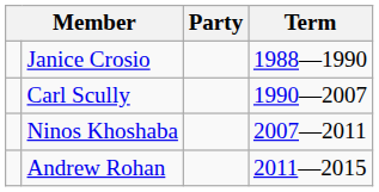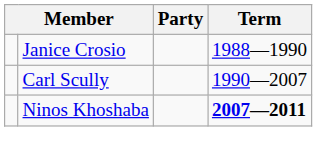Ninos Khoshaba | Term: normal -> bold
- row: Andrew Rohan | 2011—2015
